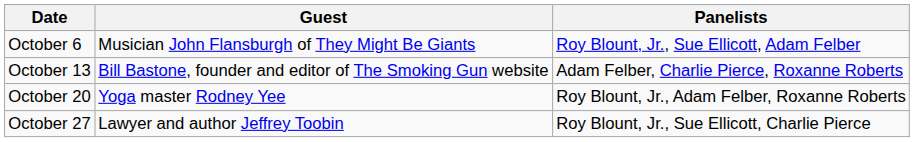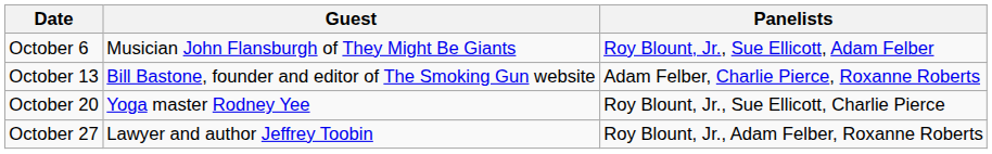October 20 | Panelists: Roy Blount, Jr., Adam Felber, Roxanne Roberts -> Roy Blount, Jr., Sue Ellicott, Charlie Pierce
October 27 | Panelists: Roy Blount, Jr., Sue Ellicott, Charlie Pierce -> Roy Blount, Jr., Adam Felber, Roxanne Roberts
